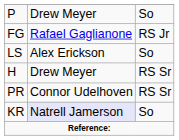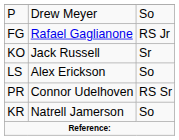+ row: KO | Jack Russell | Sr
- row: H | Drew Meyer | RS Sr
KR | column 2: lavender background -> no background
